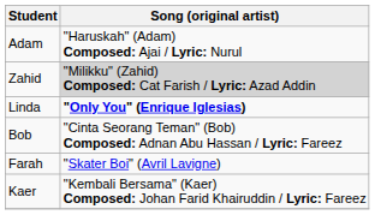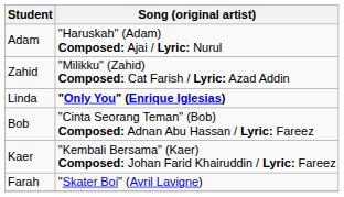Zahid | Song (original artist): lightgrey background -> no background
rows swapped: Farah <-> Kaer
